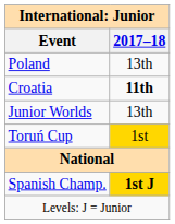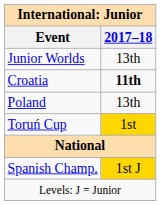rows swapped: Junior Worlds <-> Poland
Spanish Champ. | 2017–18: bold -> normal
